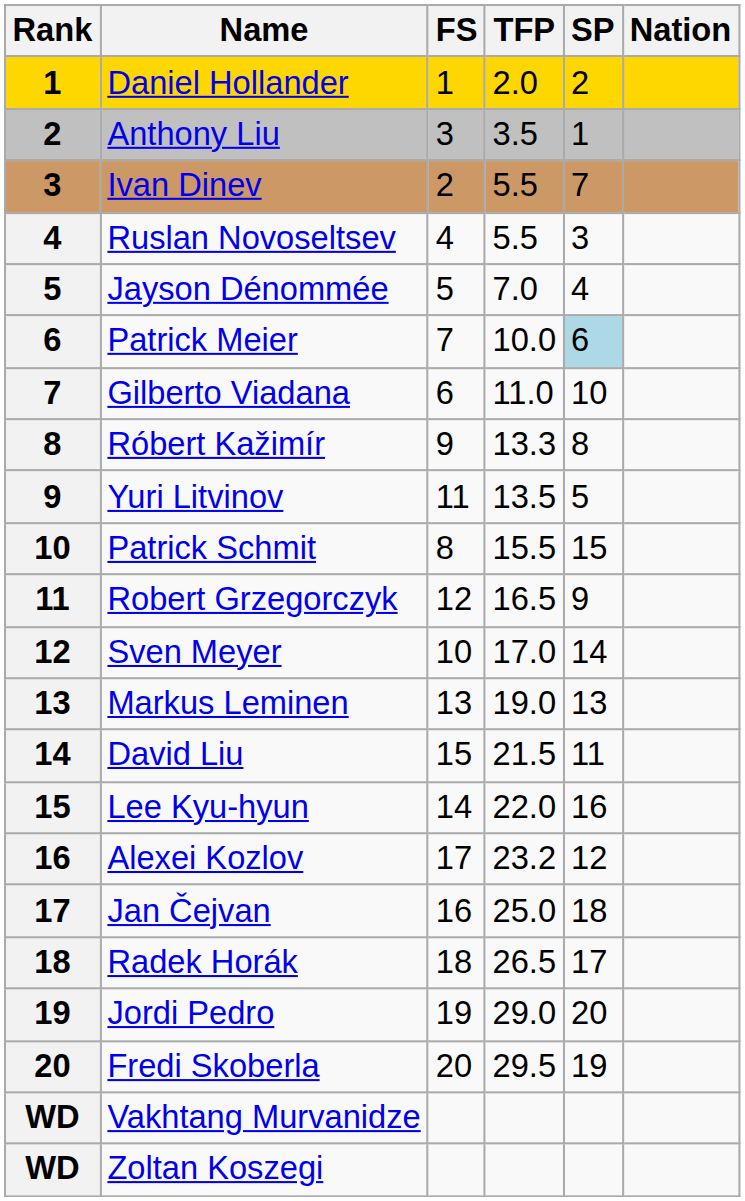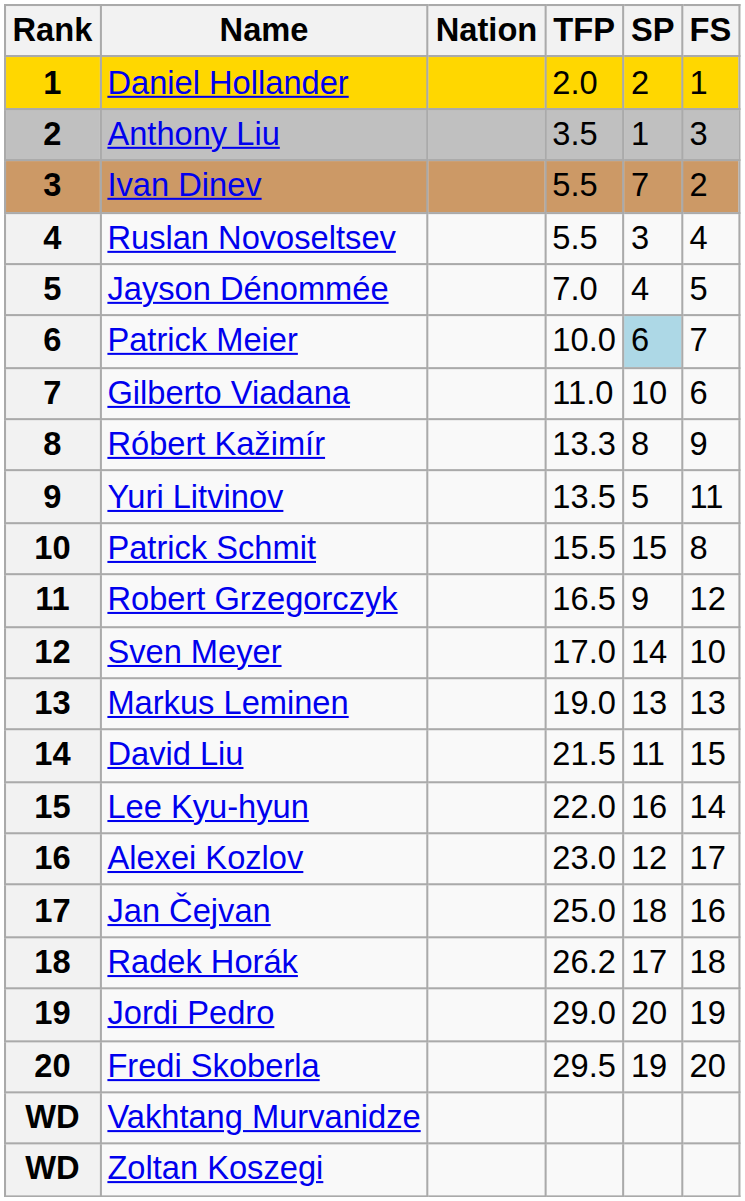columns swapped: Nation <-> FS
Alexei Kozlov | TFP: 23.2 -> 23.0
Radek Horák | TFP: 26.5 -> 26.2
